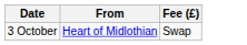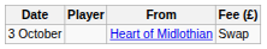+ column: Player
